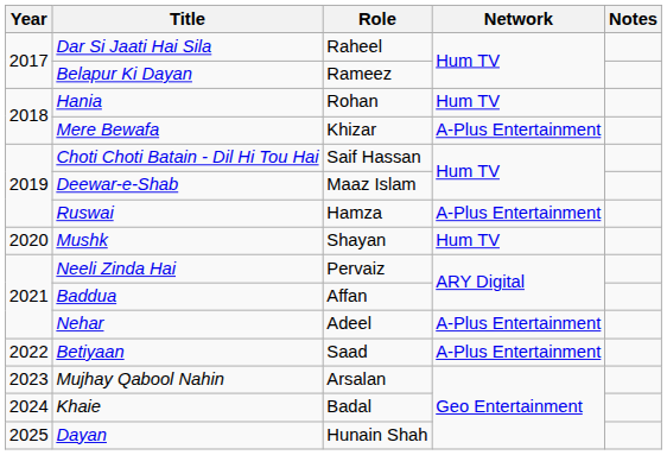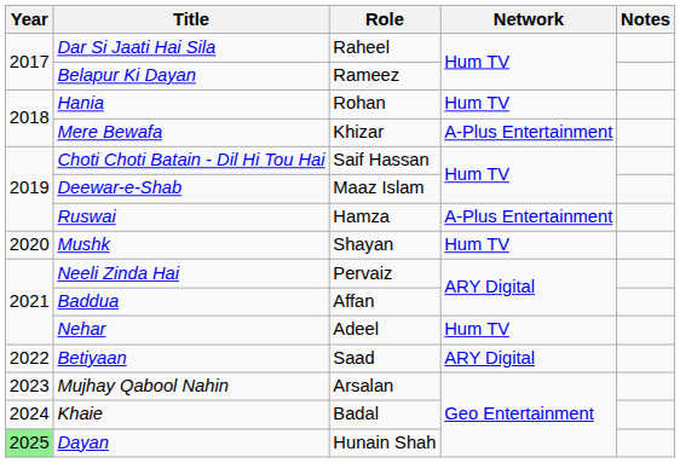Nehar | Network: A-Plus Entertainment -> Hum TV
Betiyaan | Network: A-Plus Entertainment -> ARY Digital
Dayan | Year: no background -> lightgreen background
